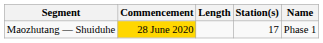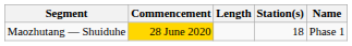Maozhutang — Shuiduhe | Station(s): 17 -> 18
